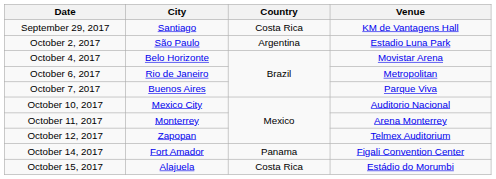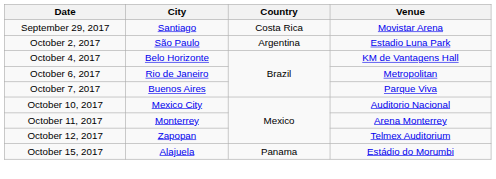September 29, 2017 | Venue: KM de Vantagens Hall -> Movistar Arena
October 4, 2017 | Venue: Movistar Arena -> KM de Vantagens Hall
- row: October 14, 2017 | Fort Amador | Panama | Figali Convention Center
October 15, 2017 | Country: Costa Rica -> Panama
